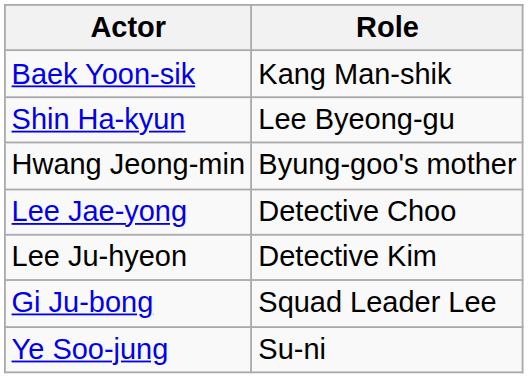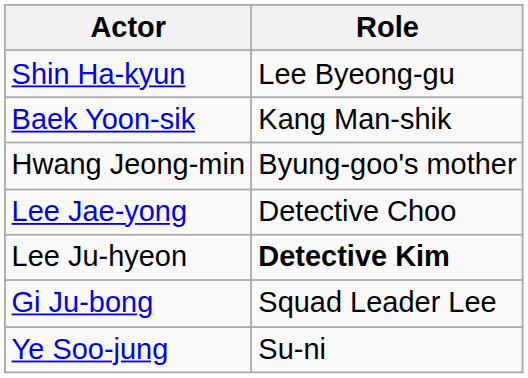rows swapped: Shin Ha-kyun <-> Baek Yoon-sik
Lee Ju-hyeon | Role: normal -> bold
